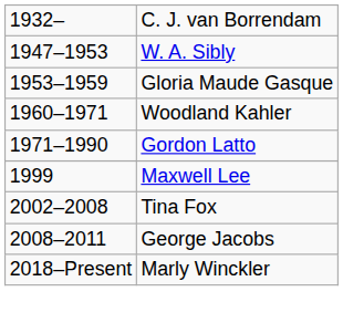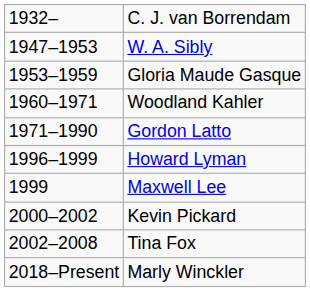+ row: 1996–1999 | Howard Lyman
+ row: 2000–2002 | Kevin Pickard
- row: 2008–2011 | George Jacobs
